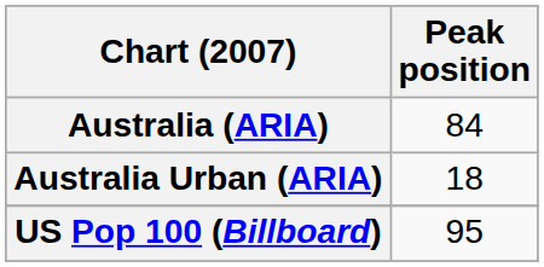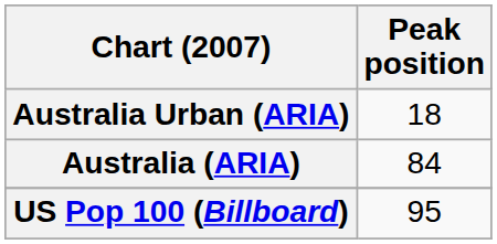rows swapped: Australia (ARIA) <-> Australia Urban (ARIA)
